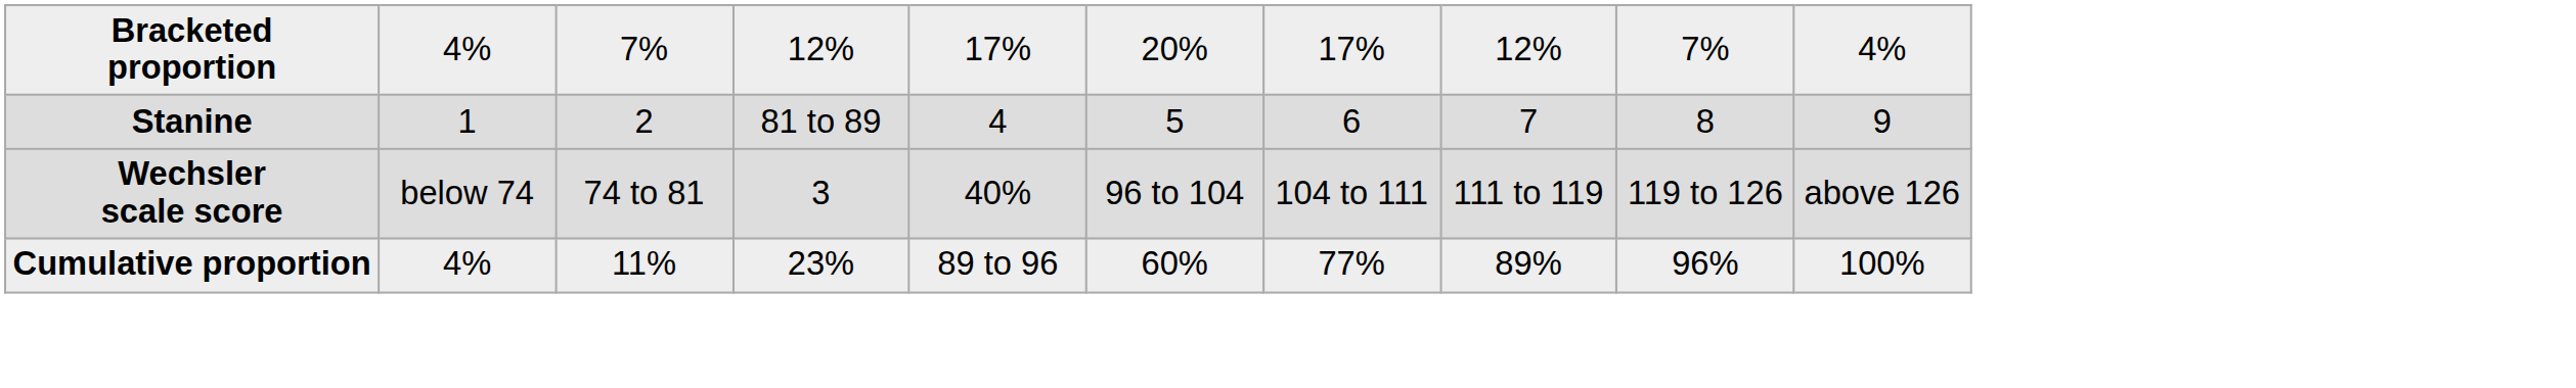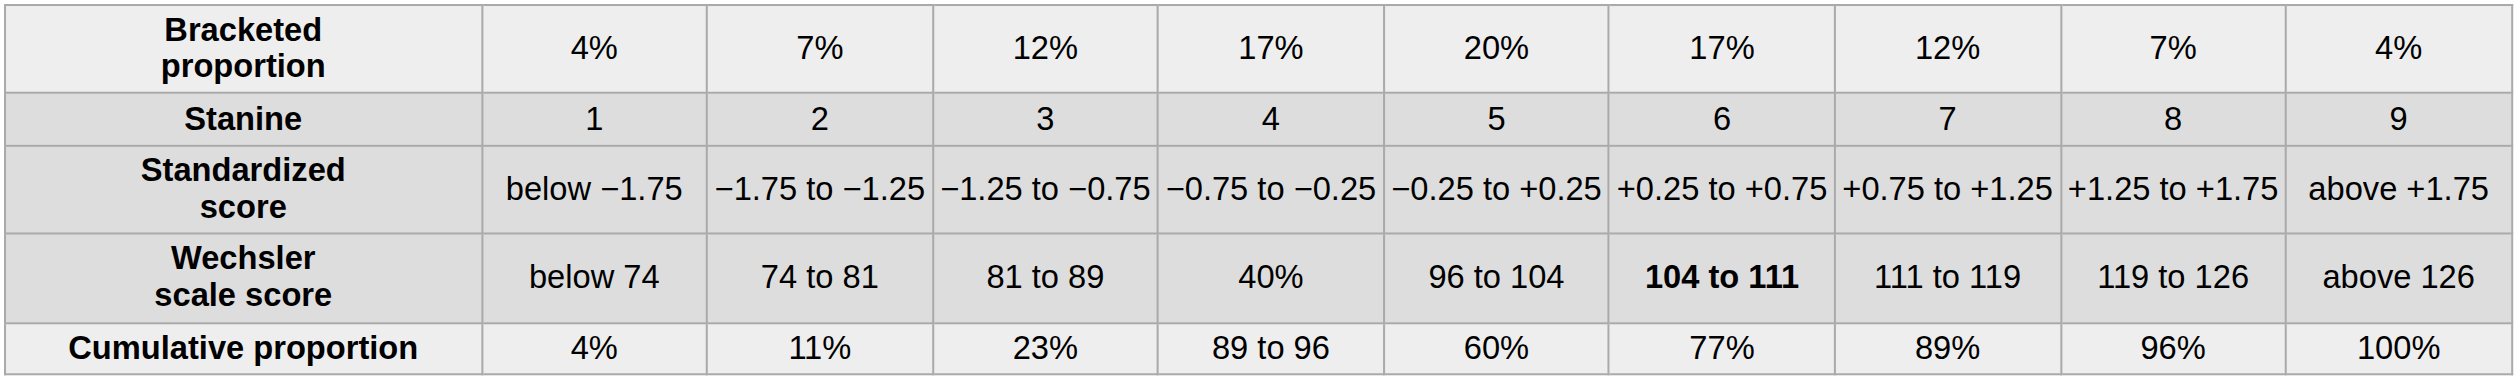Stanine | column 4: 81 to 89 -> 3
+ row: Standardized score | below −1.75 | −1.75 to −1.25 | −1.25 to −0.75 | −0.75 to −0.25 | −0.25 to +0.25 | +0.25 to +0.75 | +0.75 to +1.25 | +1.25 to +1.75 | above +1.75
Wechsler scale score | column 4: 3 -> 81 to 89
Wechsler scale score | column 7: normal -> bold
